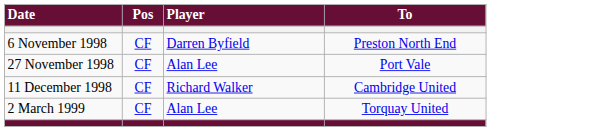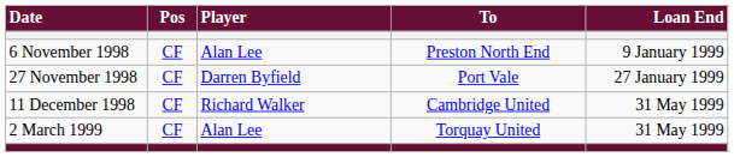+ column: Loan End | 9 January 1999 | 27 January 1999 | 31 May 1999 | 31 May 1999
6 November 1998 | Player: Darren Byfield -> Alan Lee
27 November 1998 | Player: Alan Lee -> Darren Byfield
